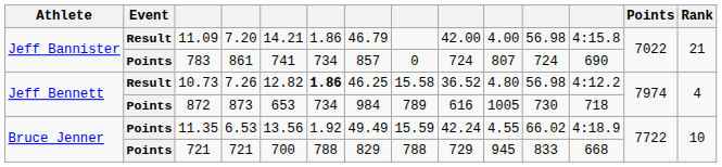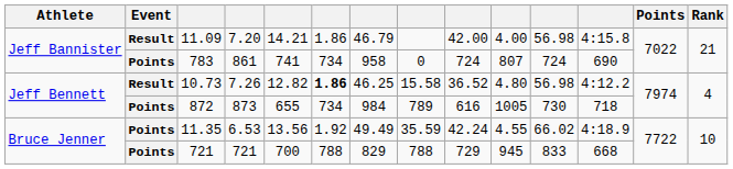783 | column 7: 857 -> 958
872 | column 5: 653 -> 655
11.35 | column 8: 15.59 -> 35.59
